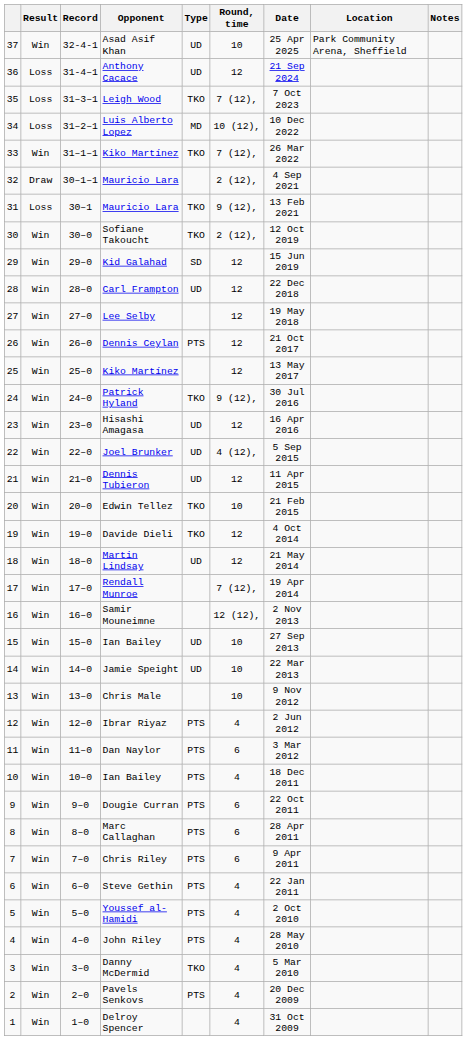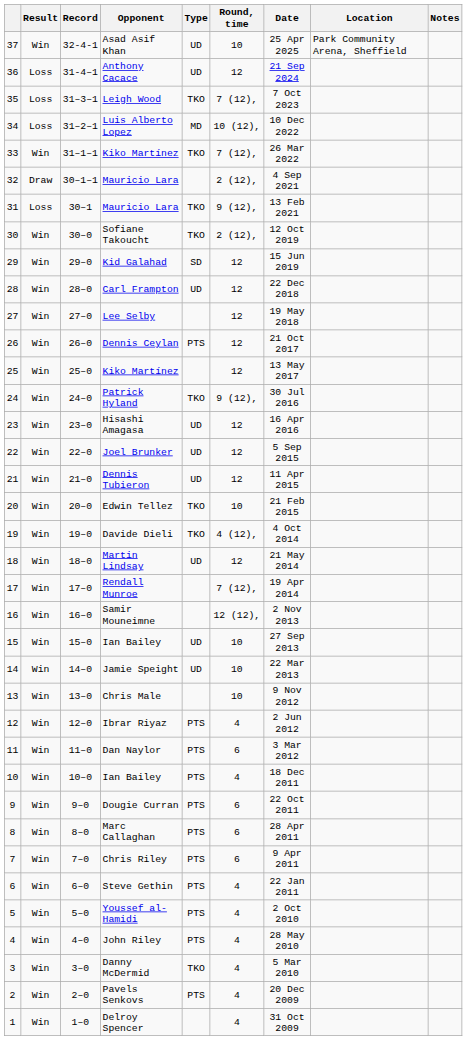Joel Brunker | Round, time: 4 (12), -> 12
Davide Dieli | Round, time: 12 -> 4 (12),
